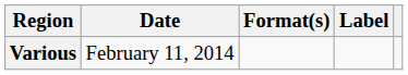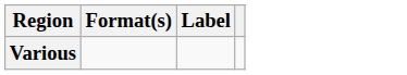- column: Date | February 11, 2014
